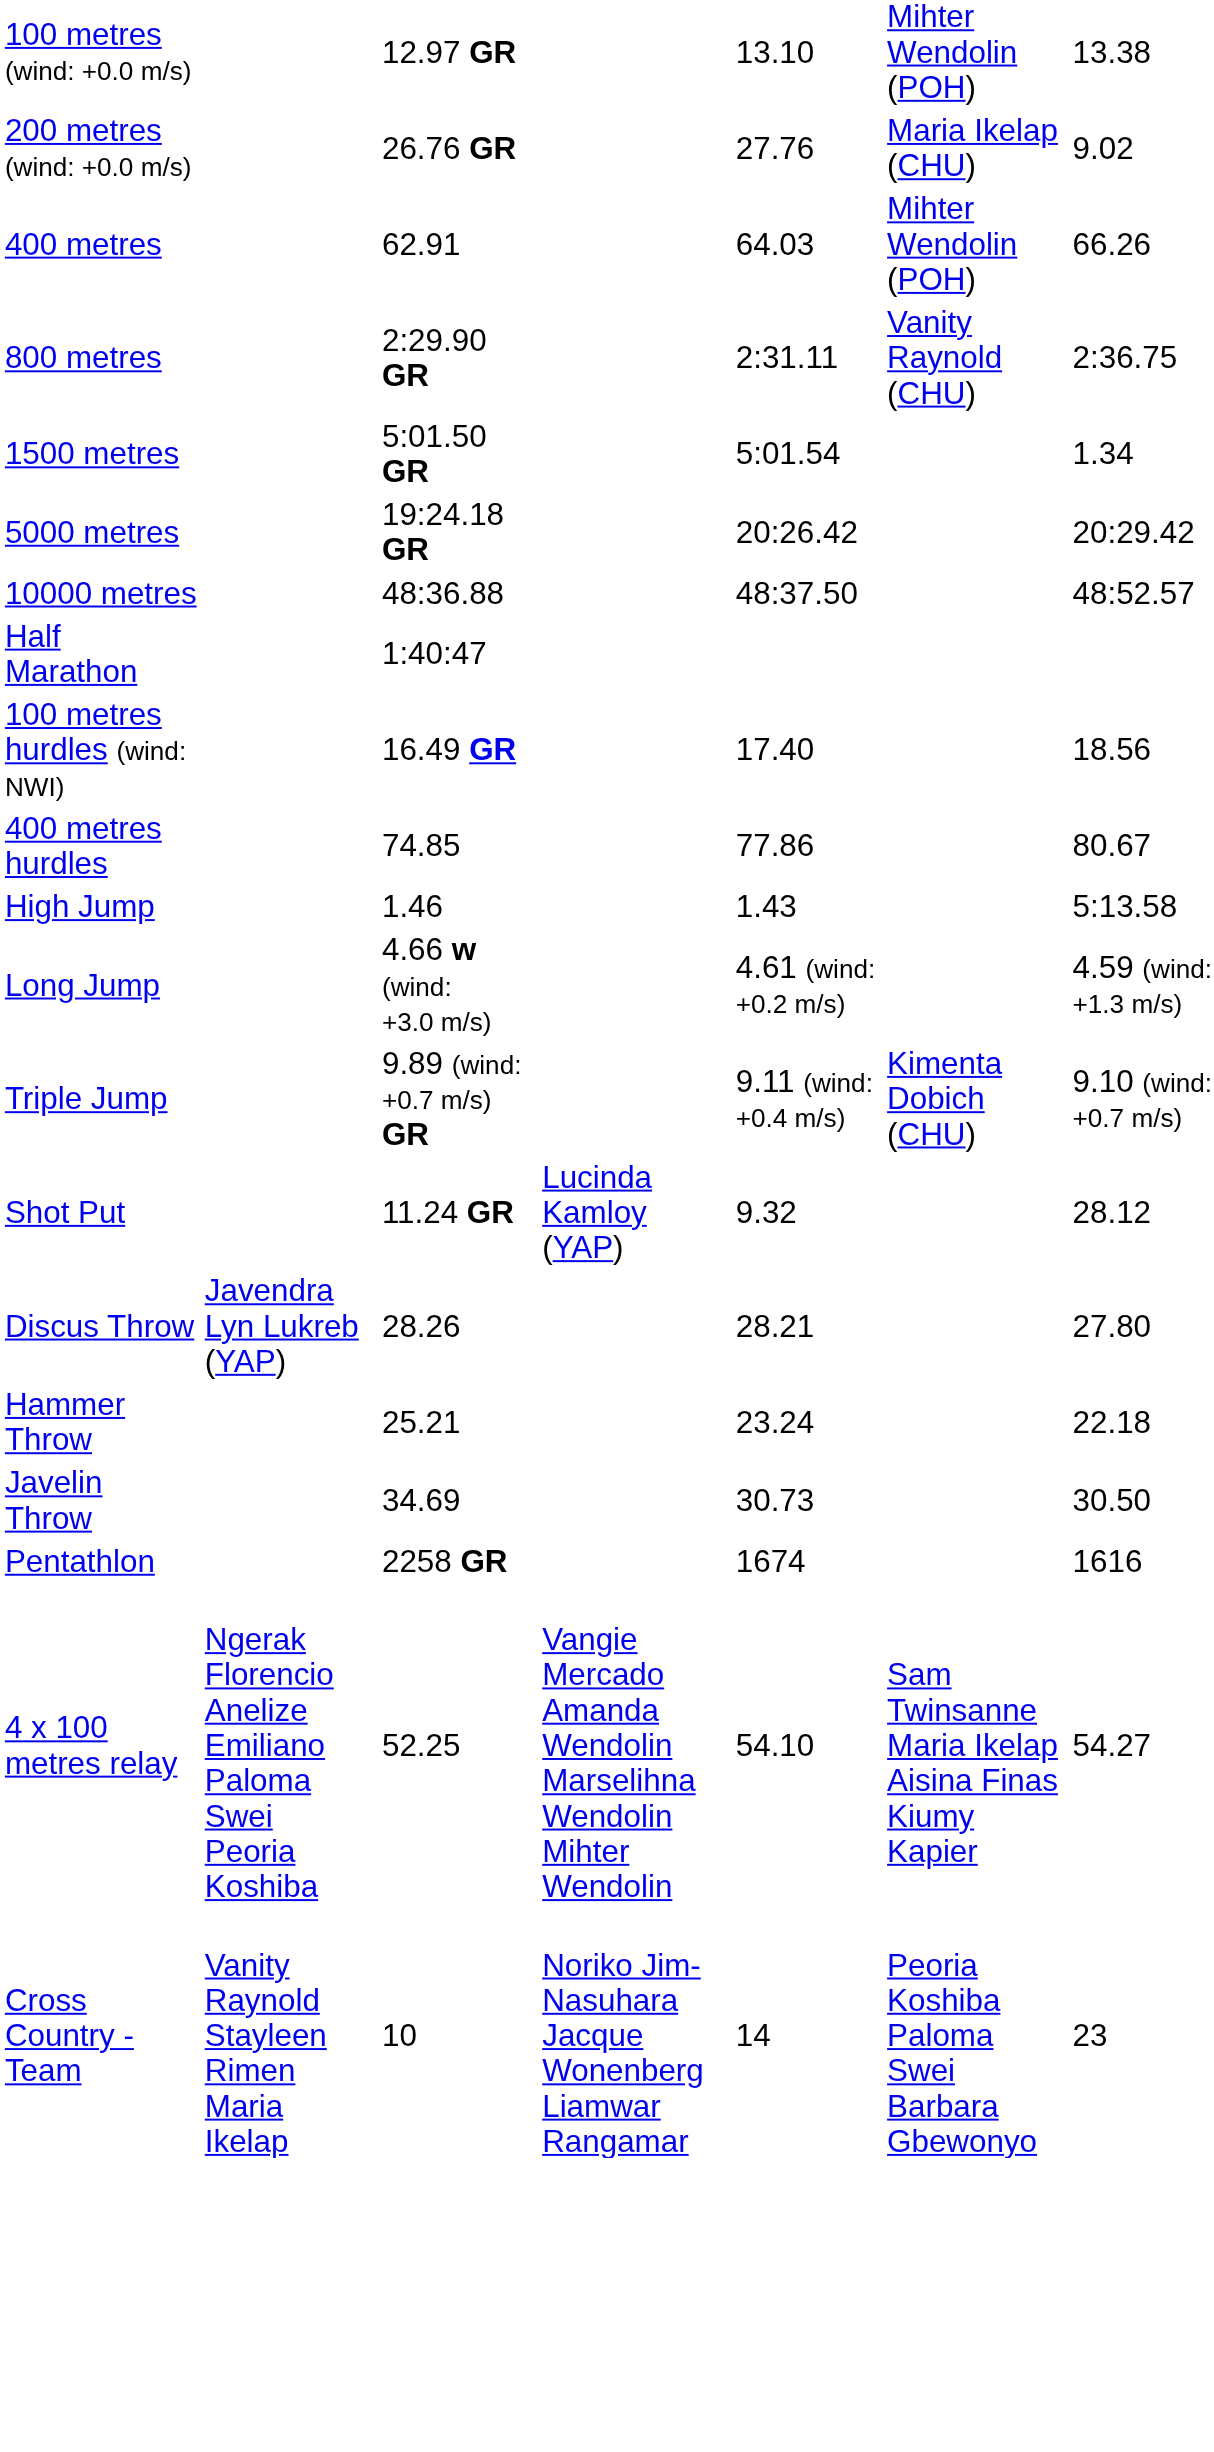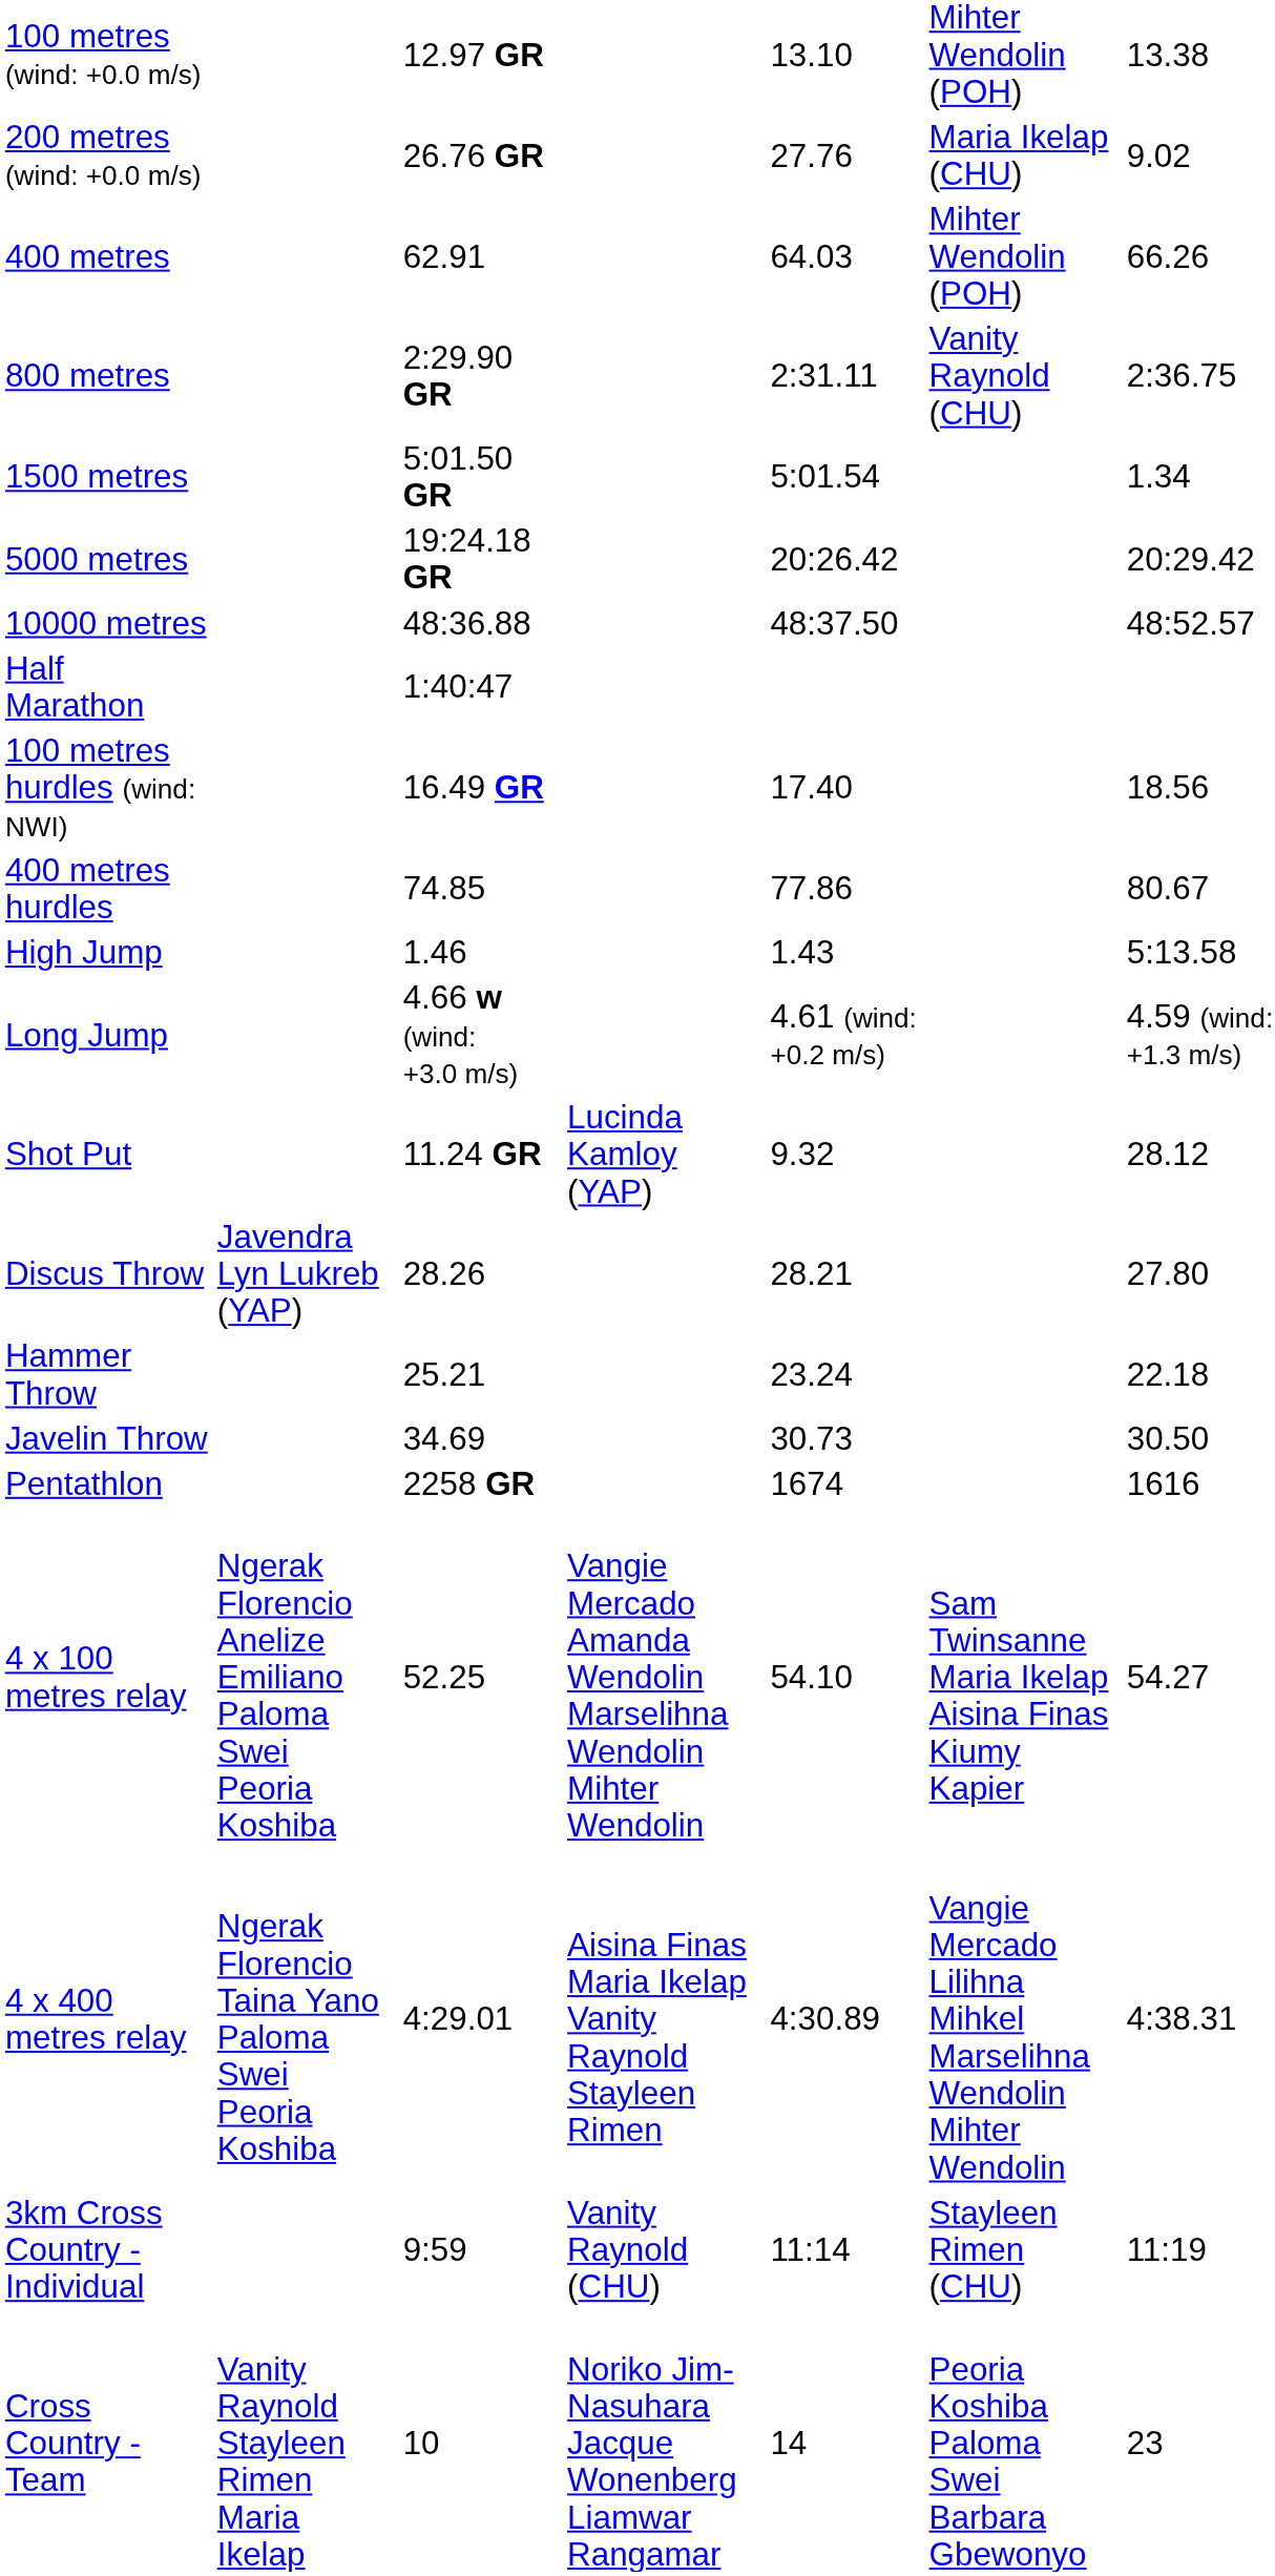- row: Triple Jump | 9.89 (wind: +0.7 m/s) GR | 9.11 (wind: +0.4 m/s) | Kimenta Dobich (CHU) | 9.10 (wind: +0.7 m/s)
+ row: 4 x 400 metres relay | Ngerak Florencio Taina Yano Paloma Swei Peoria Koshiba | 4:29.01 | Aisina Finas Maria Ikelap Vanity Raynold Stayleen Rimen | 4:30.89 | Vangie Mercado Lilihna Mihkel Marselihna Wendolin Mihter Wendolin | 4:38.31
+ row: 3km Cross Country - Individual | 9:59 | Vanity Raynold (CHU) | 11:14 | Stayleen Rimen (CHU) | 11:19
